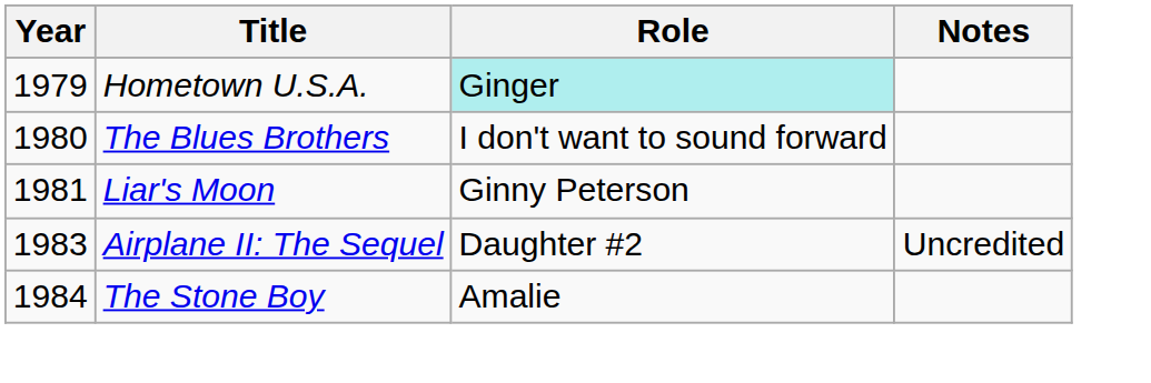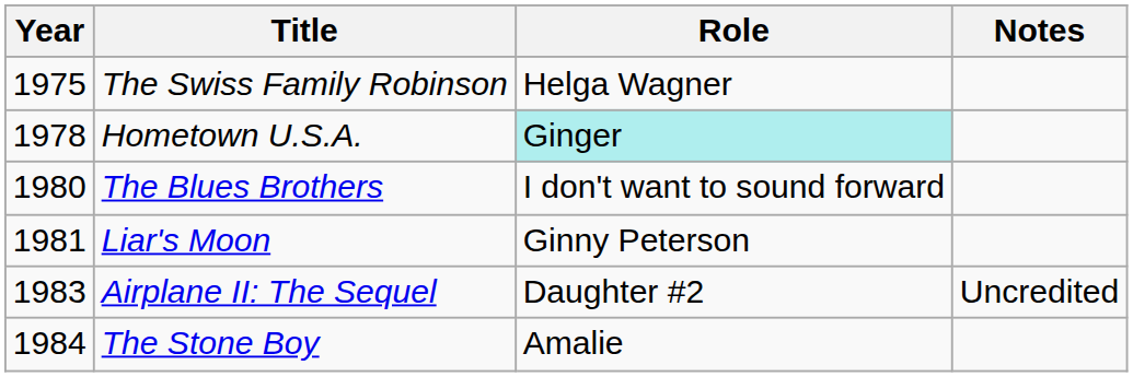+ row: 1975 | The Swiss Family Robinson | Helga Wagner
Hometown U.S.A. | Year: 1979 -> 1978
